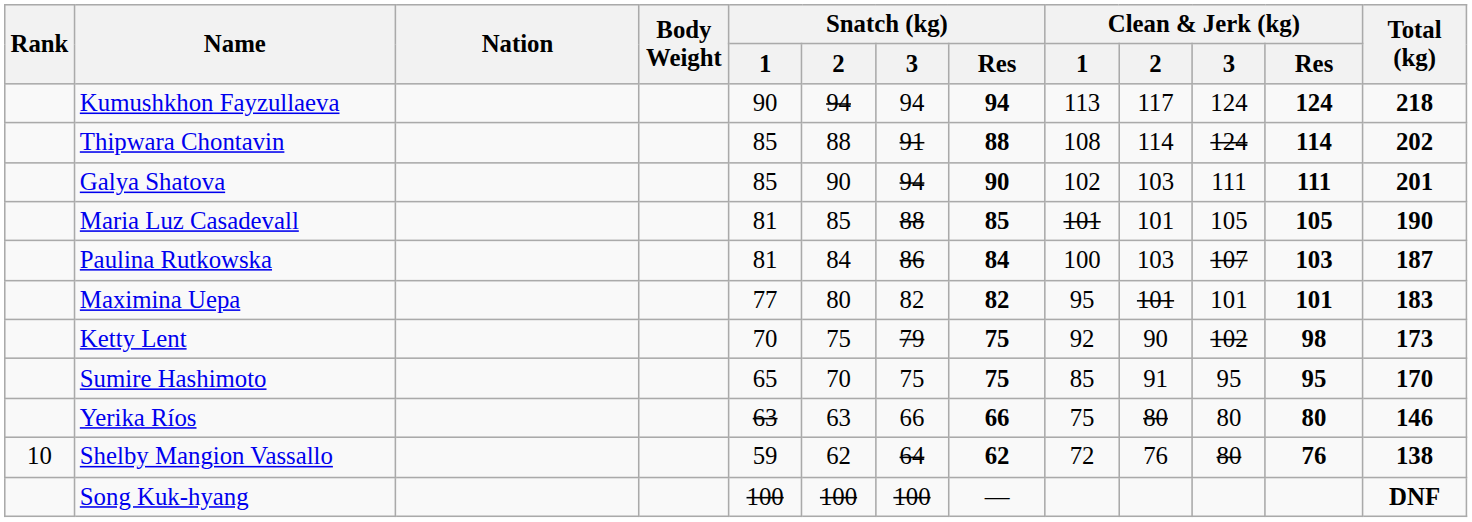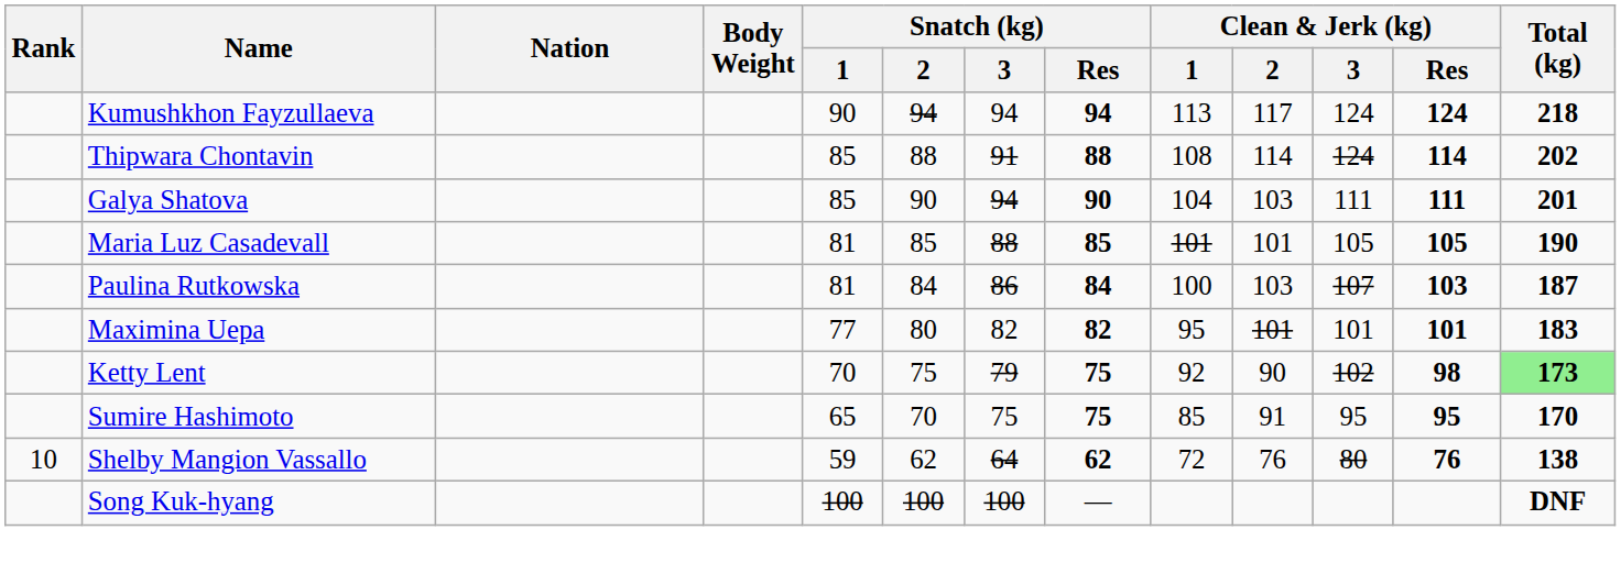Galya Shatova | Clean & Jerk (kg) / 1: 102 -> 104
Ketty Lent | Total (kg): no background -> lightgreen background
- row: Yerika Ríos | 63 | 63 | 66 | 66 | 75 | 80 | 80 | 80 | 146
